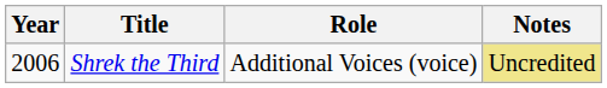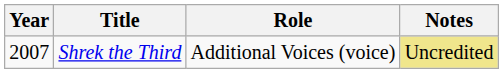Shrek the Third | Year: 2006 -> 2007
